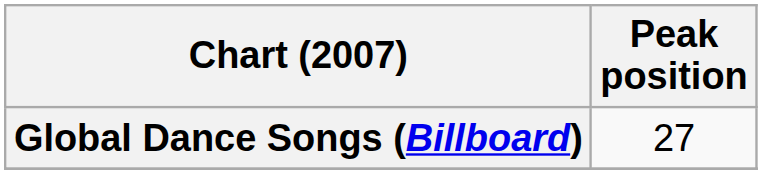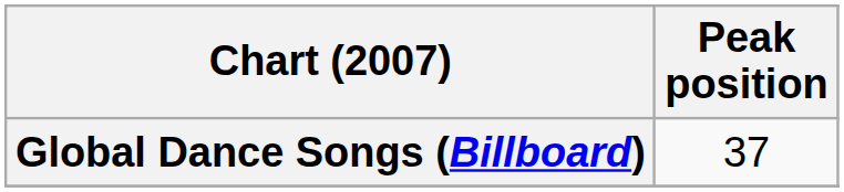Global Dance Songs (Billboard) | Peak position: 27 -> 37
